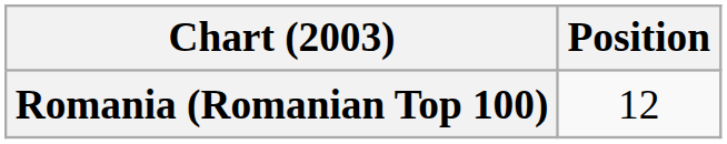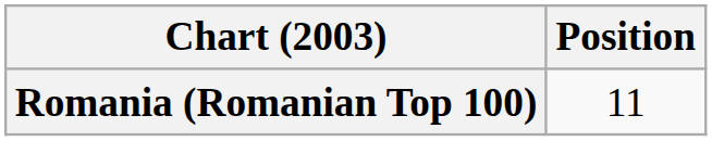Romania (Romanian Top 100) | Position: 12 -> 11
